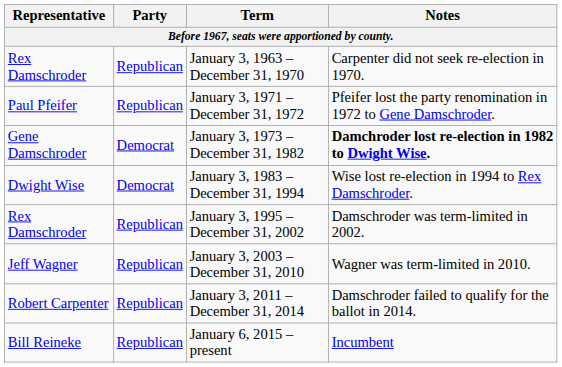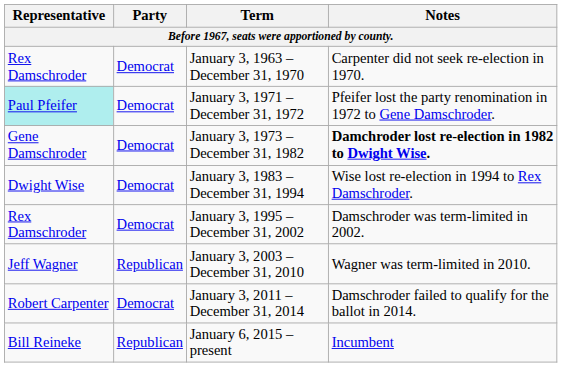January 3, 1963 – December 31, 1970 | Party: Republican -> Democrat
January 3, 1971 – December 31, 1972 | Representative: no background -> paleturquoise background
January 3, 1971 – December 31, 1972 | Party: Republican -> Democrat
January 3, 1995 – December 31, 2002 | Party: Republican -> Democrat
January 3, 2011 – December 31, 2014 | Party: Republican -> Democrat
